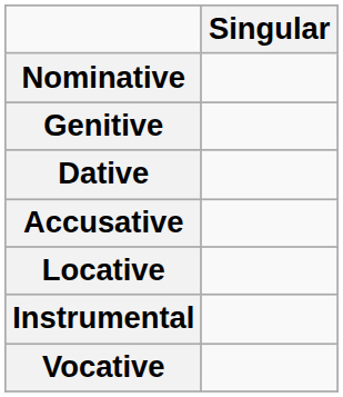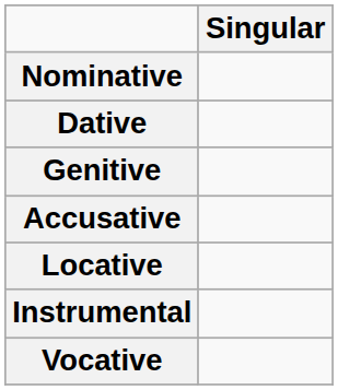rows swapped: Genitive <-> Dative
